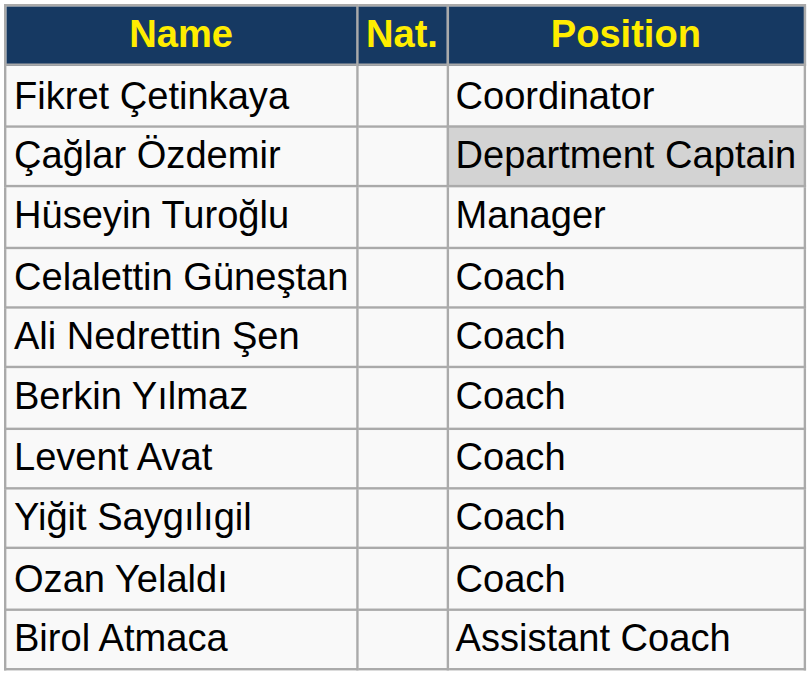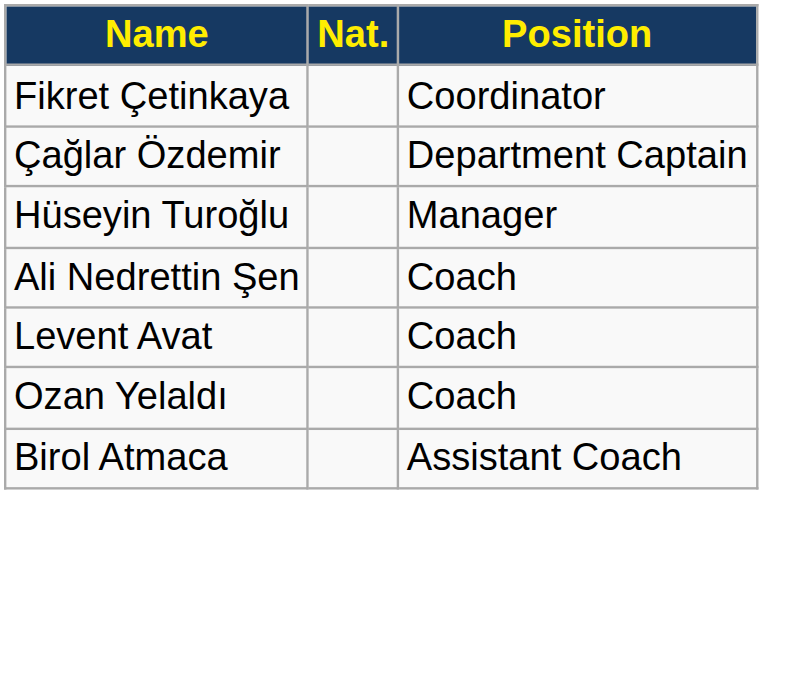Çağlar Özdemir | Position: lightgrey background -> no background
- row: Celalettin Güneştan | Coach
- row: Berkin Yılmaz | Coach
- row: Yiğit Saygılıgil | Coach
